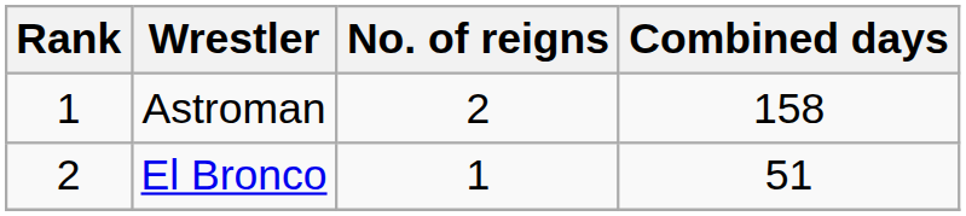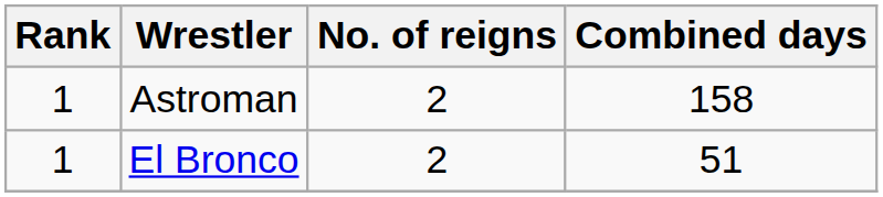El Bronco | Rank: 2 -> 1
El Bronco | No. of reigns: 1 -> 2
